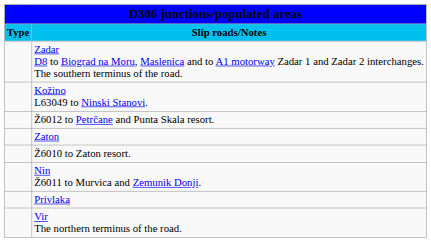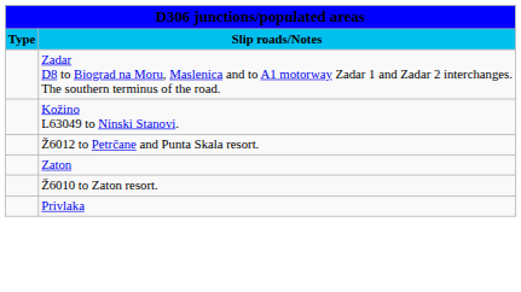- row: Nin Ž6011 to Murvica and Zemunik Donji.
- row: Vir The northern terminus of the road.
